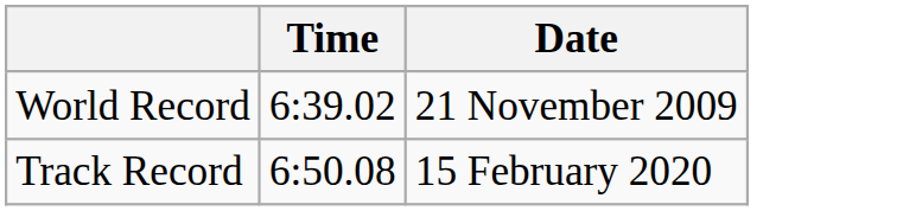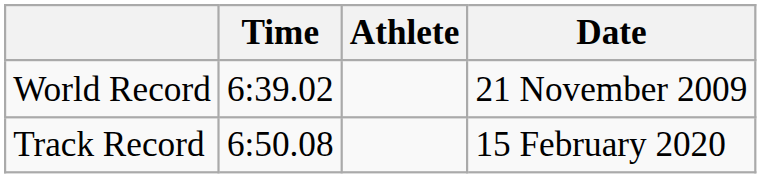+ column: Athlete
